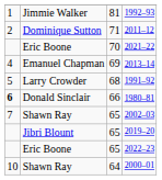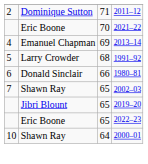- row: 1 | Jimmie Walker | 81 | 1992–93
1980–81 | column 1: bold -> normal
